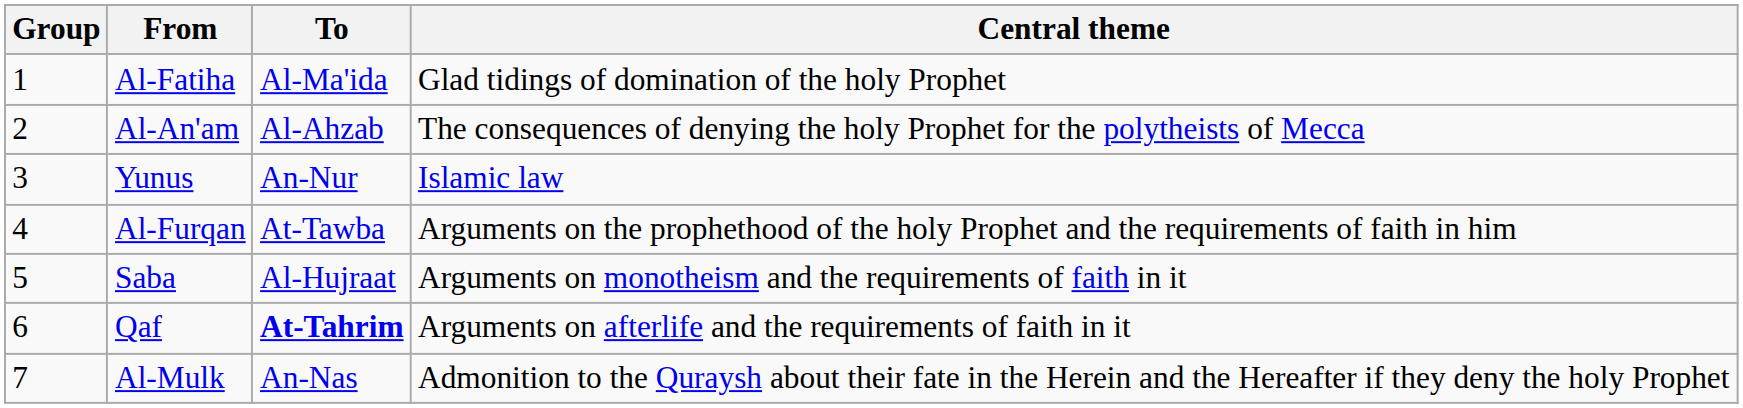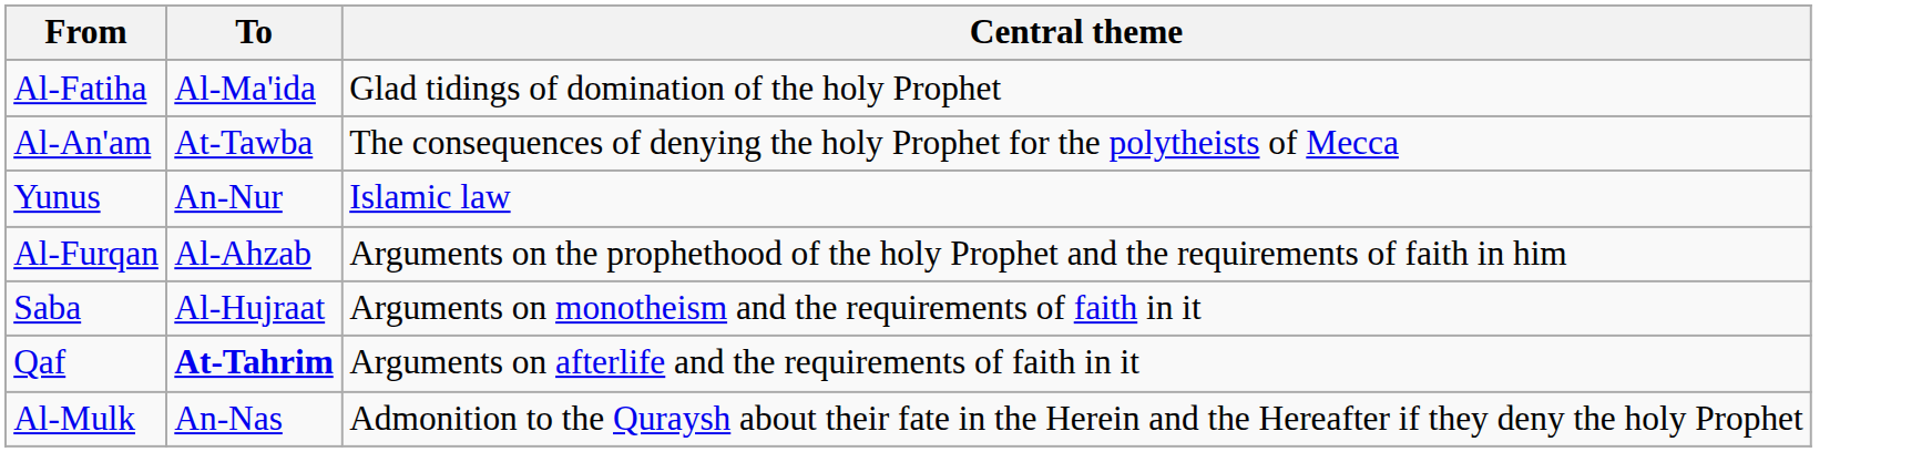- column: Group | 1 | 2 | 3 | 4 | 5 | 6 | 7
Al-An'am | To: Al-Ahzab -> At-Tawba
Al-Furqan | To: At-Tawba -> Al-Ahzab
